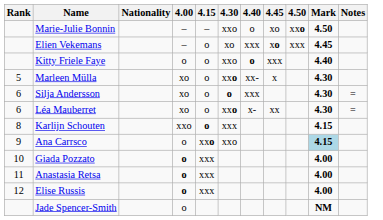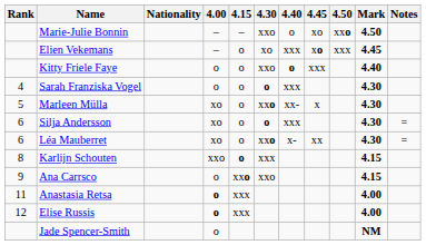+ row: 4 | Sarah Franziska Vogel | o | o | o | xxx | 4.30
Ana Carrsco | Mark: lightblue background -> no background
- row: 10 | Giada Pozzato | o | xxx | 4.00
